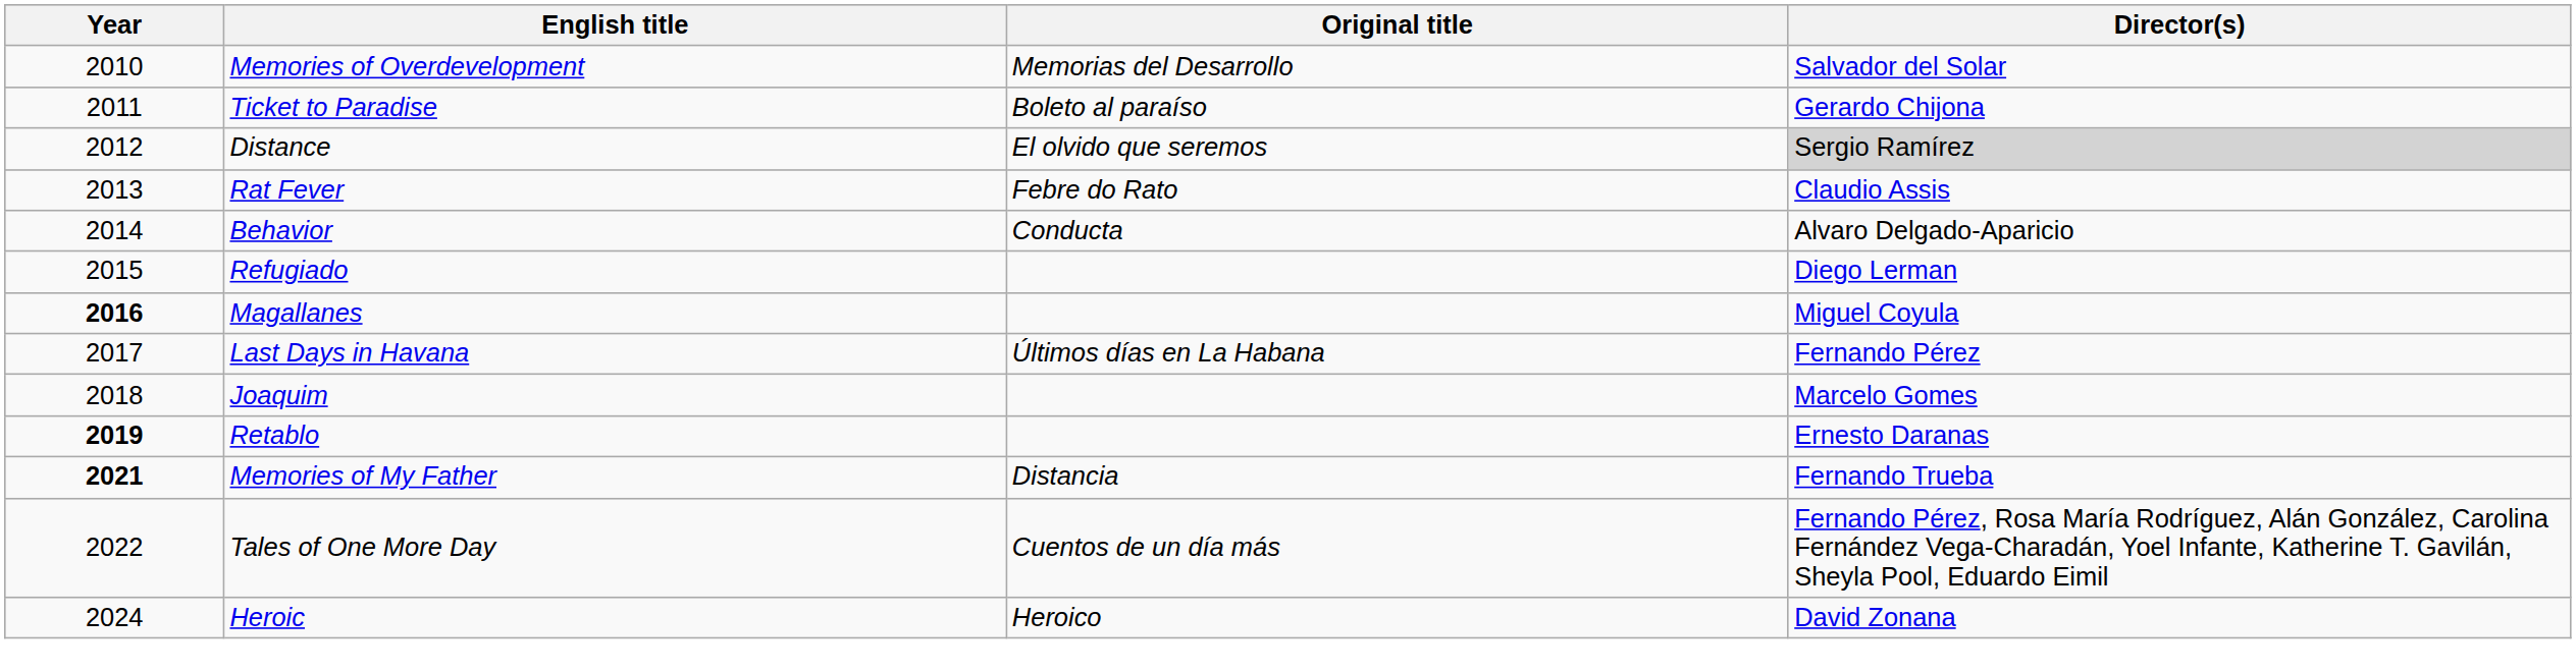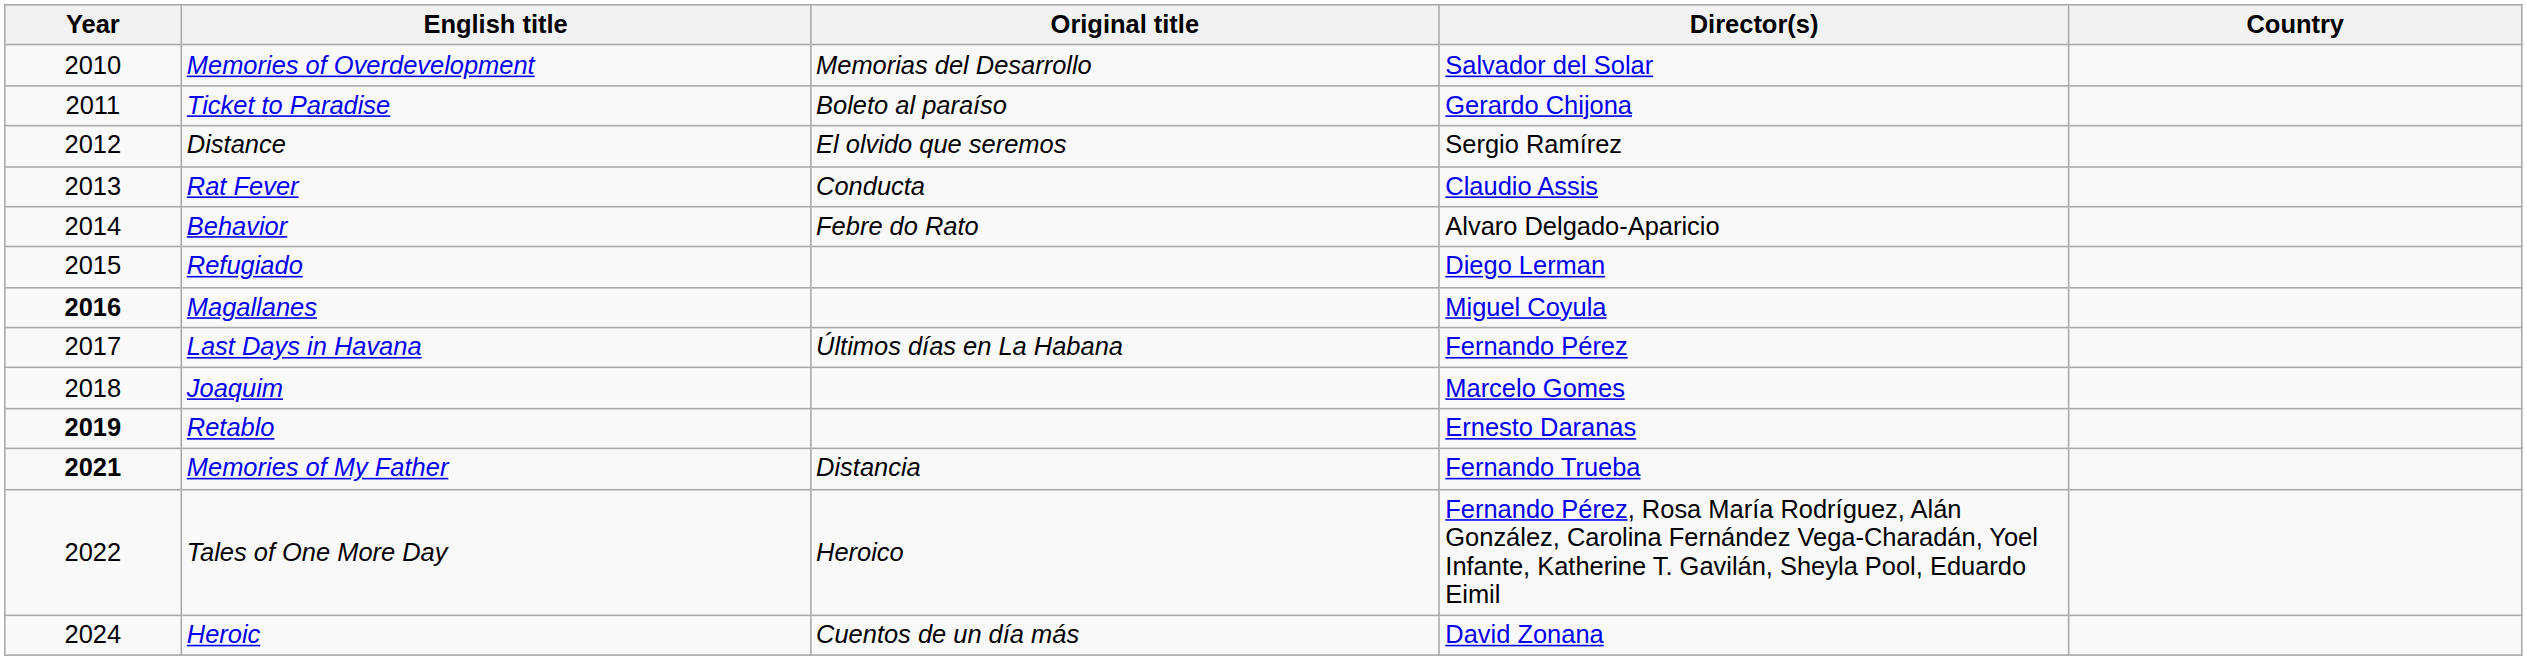+ column: Country
Distance | Director(s): lightgrey background -> no background
Rat Fever | Original title: Febre do Rato -> Conducta
Behavior | Original title: Conducta -> Febre do Rato
Tales of One More Day | Original title: Cuentos de un día más -> Heroico
Heroic | Original title: Heroico -> Cuentos de un día más
